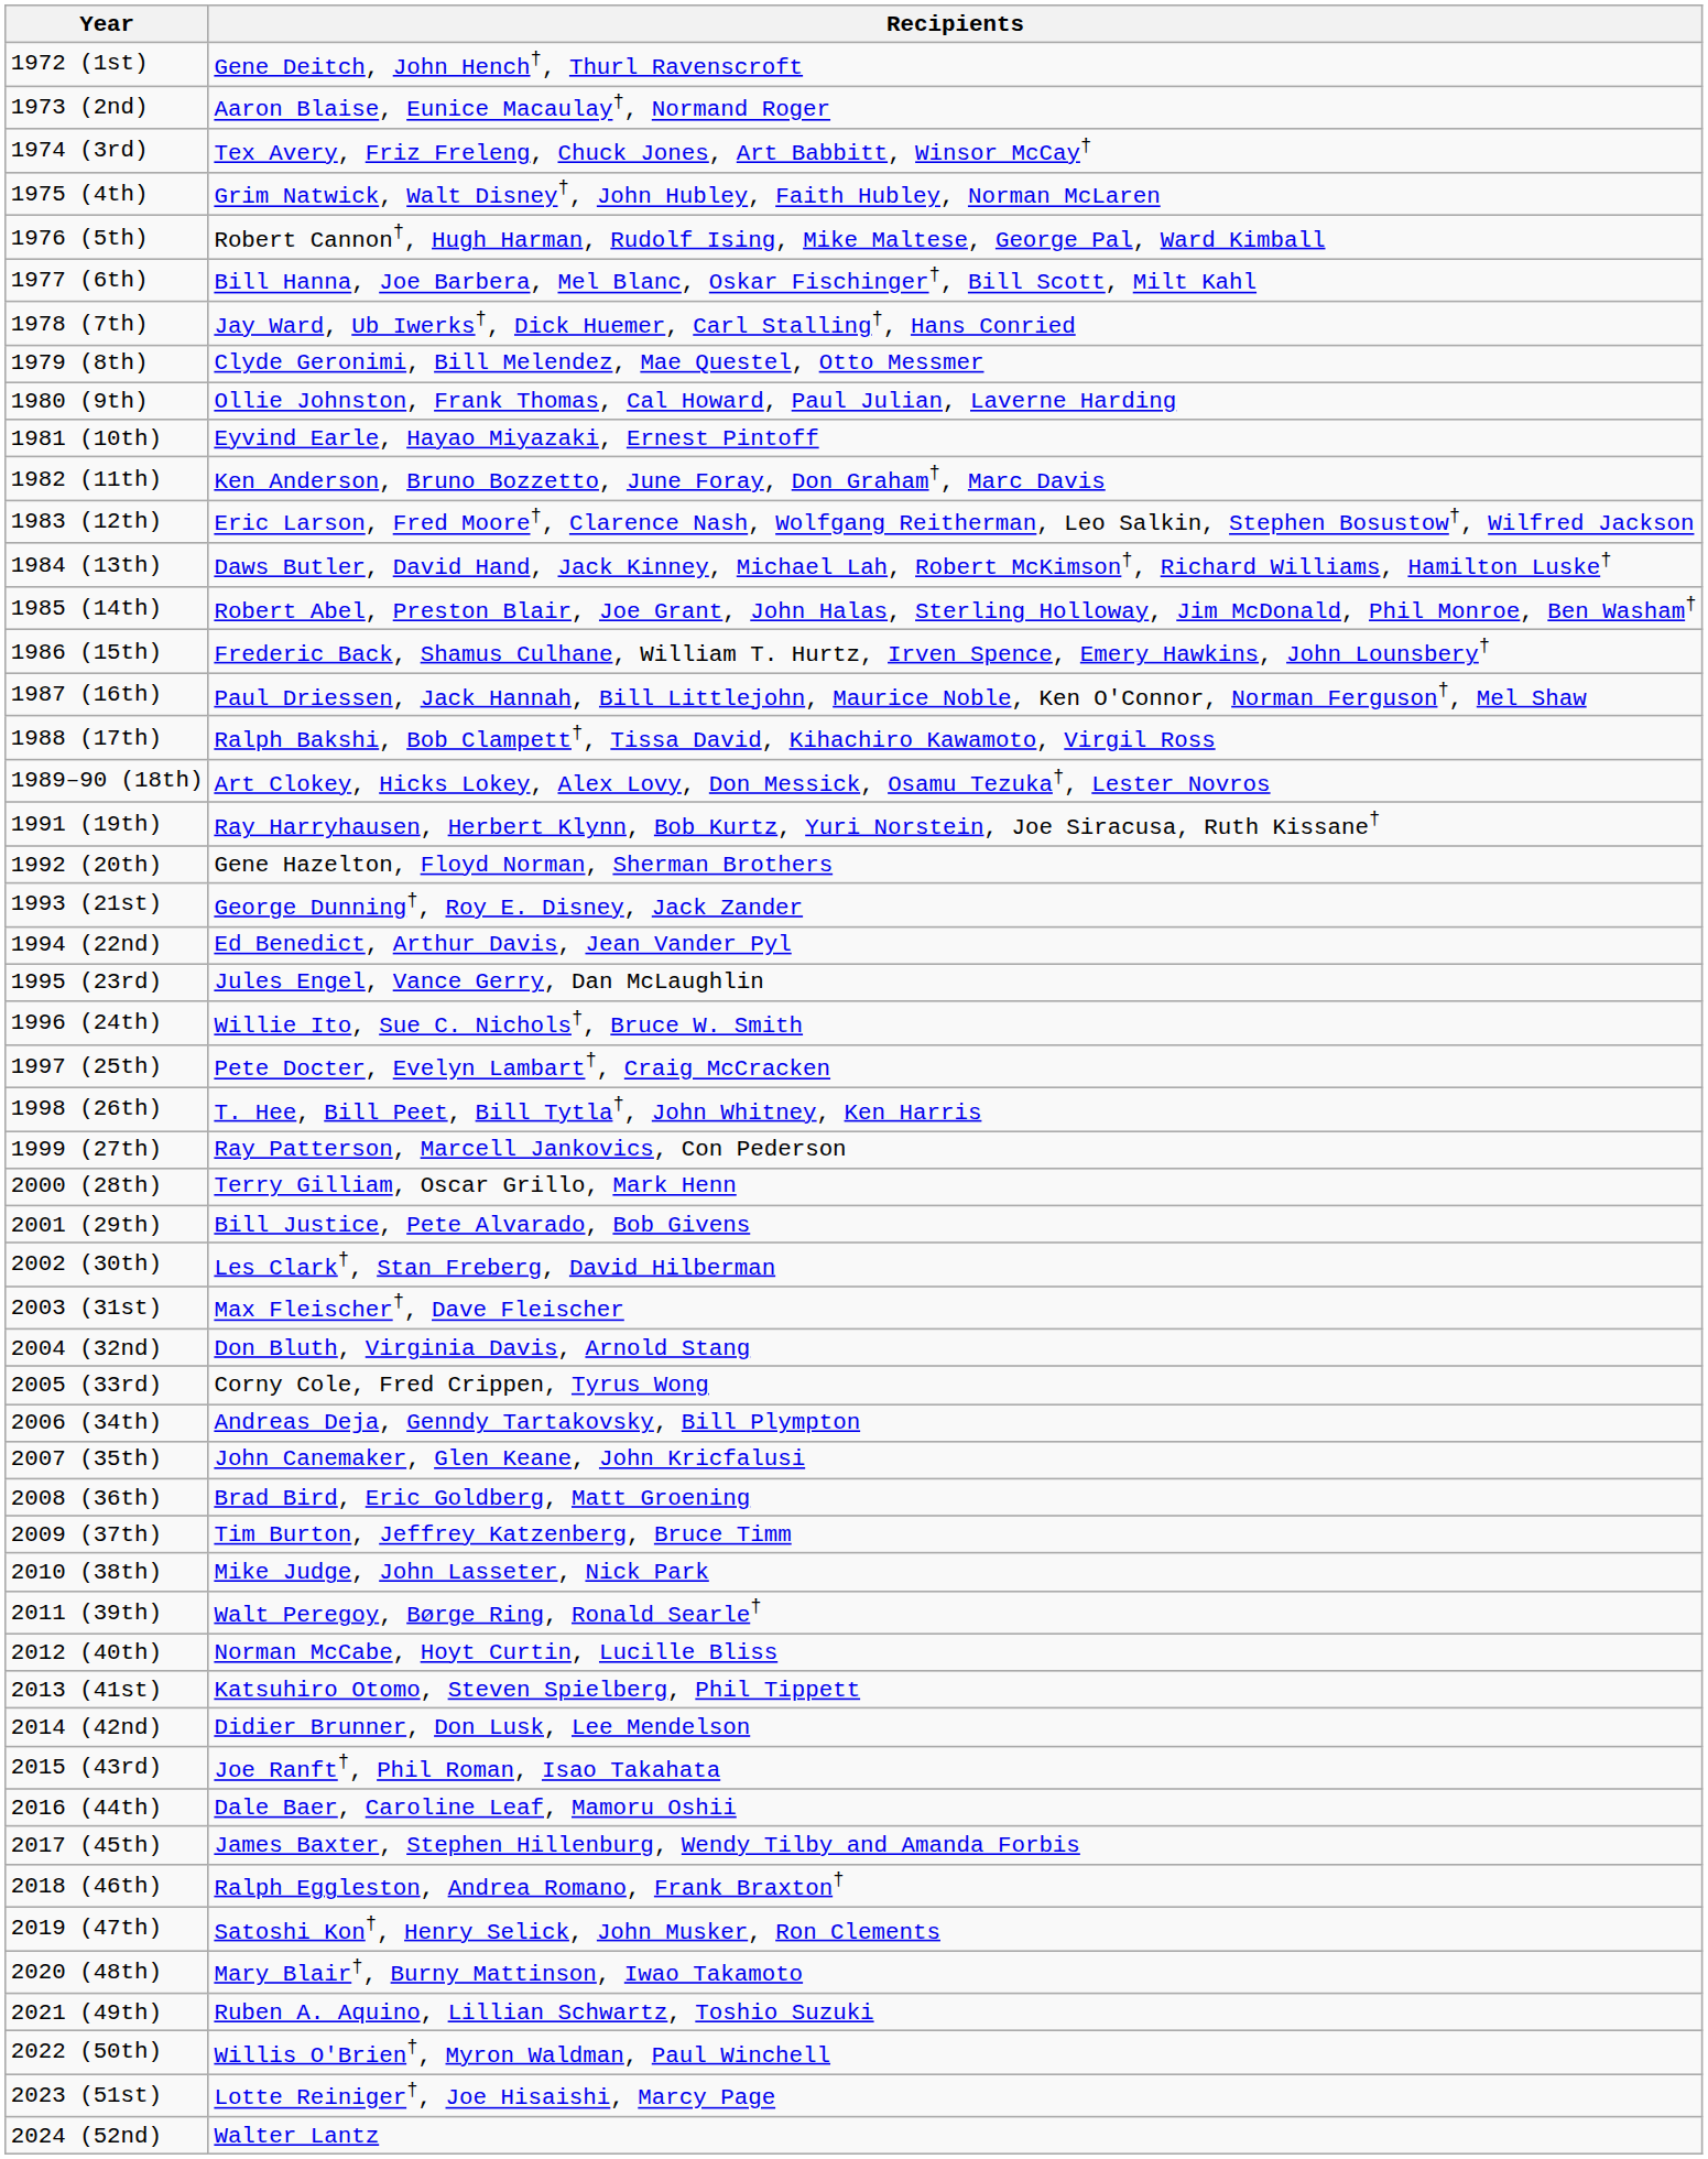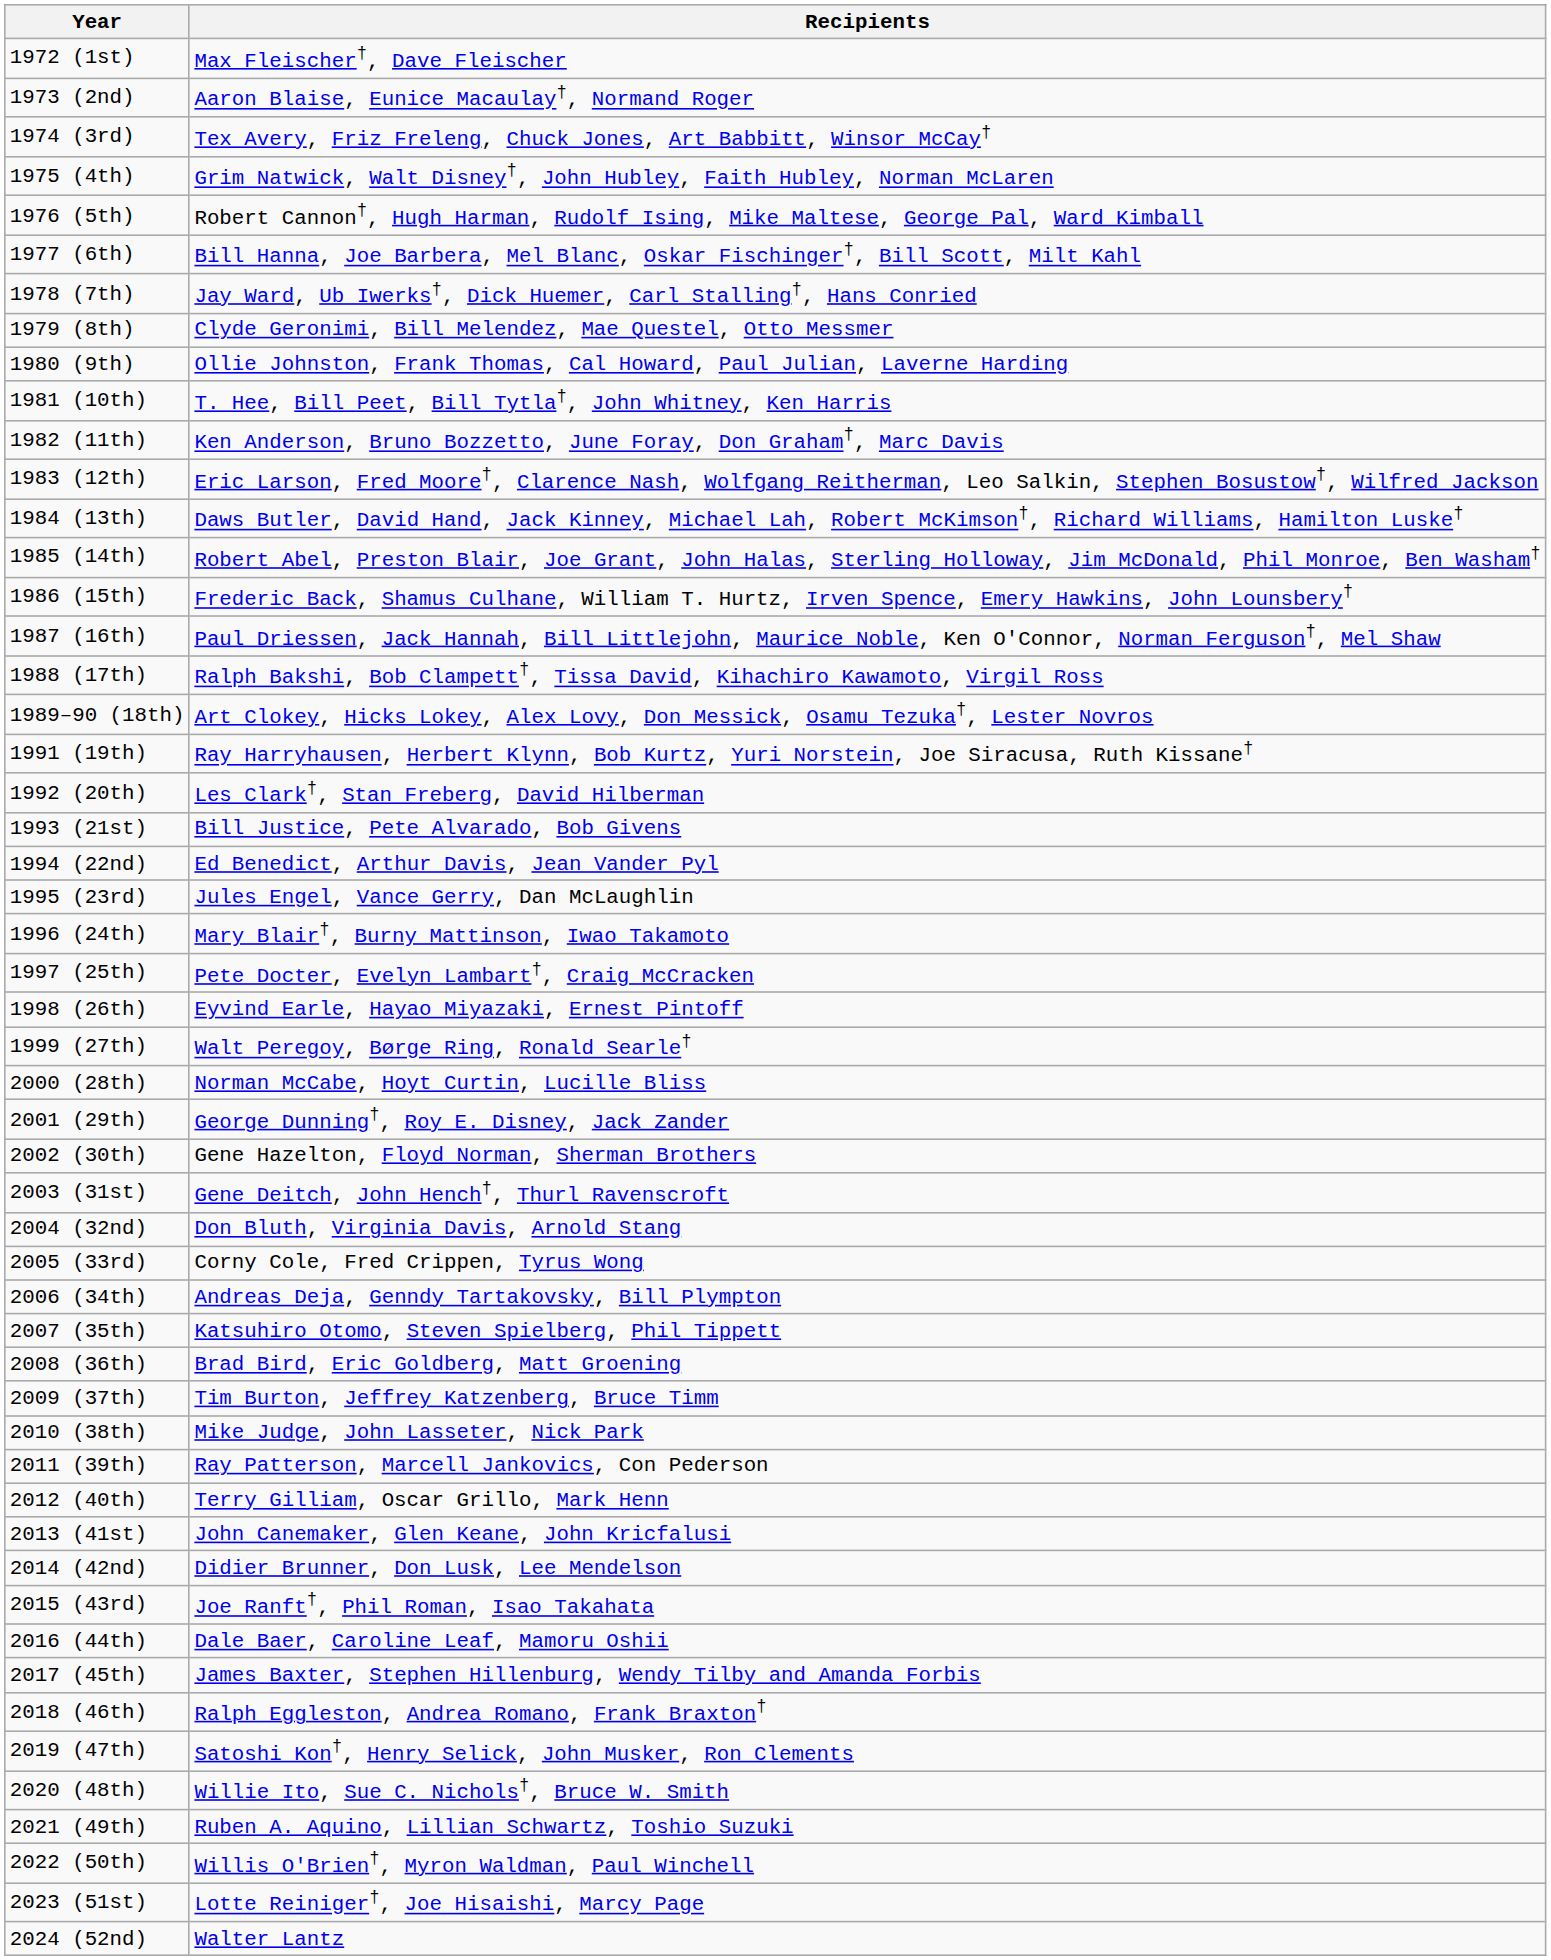1972 (1st) | Recipients: Gene Deitch, John Hench†, Thurl Ravenscroft -> Max Fleischer†, Dave Fleischer
1981 (10th) | Recipients: Eyvind Earle, Hayao Miyazaki, Ernest Pintoff -> T. Hee, Bill Peet, Bill Tytla†, John Whitney, Ken Harris
1992 (20th) | Recipients: Gene Hazelton, Floyd Norman, Sherman Brothers -> Les Clark†, Stan Freberg, David Hilberman
1993 (21st) | Recipients: George Dunning†, Roy E. Disney, Jack Zander -> Bill Justice, Pete Alvarado, Bob Givens
1996 (24th) | Recipients: Willie Ito, Sue C. Nichols†, Bruce W. Smith -> Mary Blair†, Burny Mattinson, Iwao Takamoto
1998 (26th) | Recipients: T. Hee, Bill Peet, Bill Tytla†, John Whitney, Ken Harris -> Eyvind Earle, Hayao Miyazaki, Ernest Pintoff
1999 (27th) | Recipients: Ray Patterson, Marcell Jankovics, Con Pederson -> Walt Peregoy, Børge Ring, Ronald Searle†
2000 (28th) | Recipients: Terry Gilliam, Oscar Grillo, Mark Henn -> Norman McCabe, Hoyt Curtin, Lucille Bliss
2001 (29th) | Recipients: Bill Justice, Pete Alvarado, Bob Givens -> George Dunning†, Roy E. Disney, Jack Zander
2002 (30th) | Recipients: Les Clark†, Stan Freberg, David Hilberman -> Gene Hazelton, Floyd Norman, Sherman Brothers
2003 (31st) | Recipients: Max Fleischer†, Dave Fleischer -> Gene Deitch, John Hench†, Thurl Ravenscroft
2007 (35th) | Recipients: John Canemaker, Glen Keane, John Kricfalusi -> Katsuhiro Otomo, Steven Spielberg, Phil Tippett
2011 (39th) | Recipients: Walt Peregoy, Børge Ring, Ronald Searle† -> Ray Patterson, Marcell Jankovics, Con Pederson
2012 (40th) | Recipients: Norman McCabe, Hoyt Curtin, Lucille Bliss -> Terry Gilliam, Oscar Grillo, Mark Henn
2013 (41st) | Recipients: Katsuhiro Otomo, Steven Spielberg, Phil Tippett -> John Canemaker, Glen Keane, John Kricfalusi
2020 (48th) | Recipients: Mary Blair†, Burny Mattinson, Iwao Takamoto -> Willie Ito, Sue C. Nichols†, Bruce W. Smith
